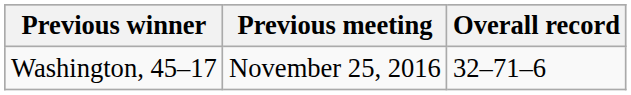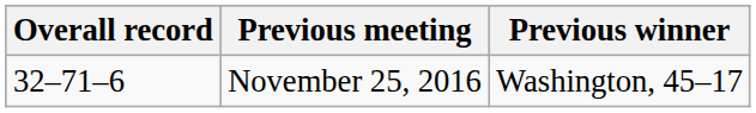columns swapped: Overall record <-> Previous winner
